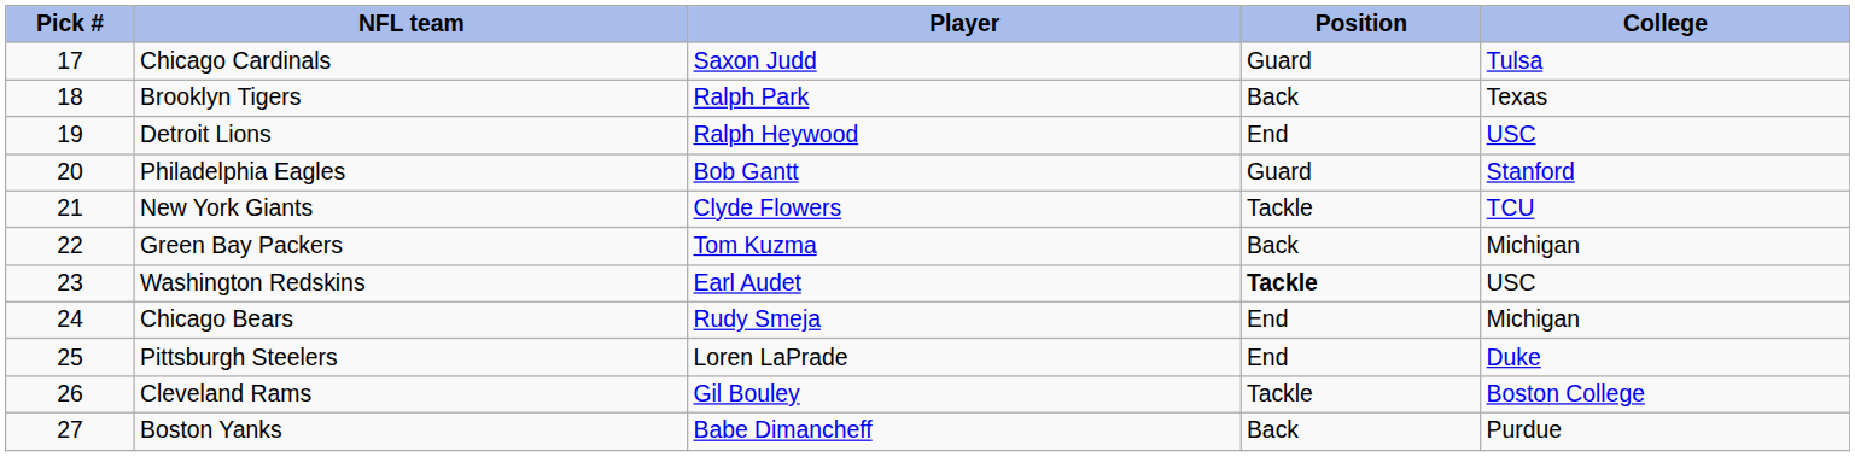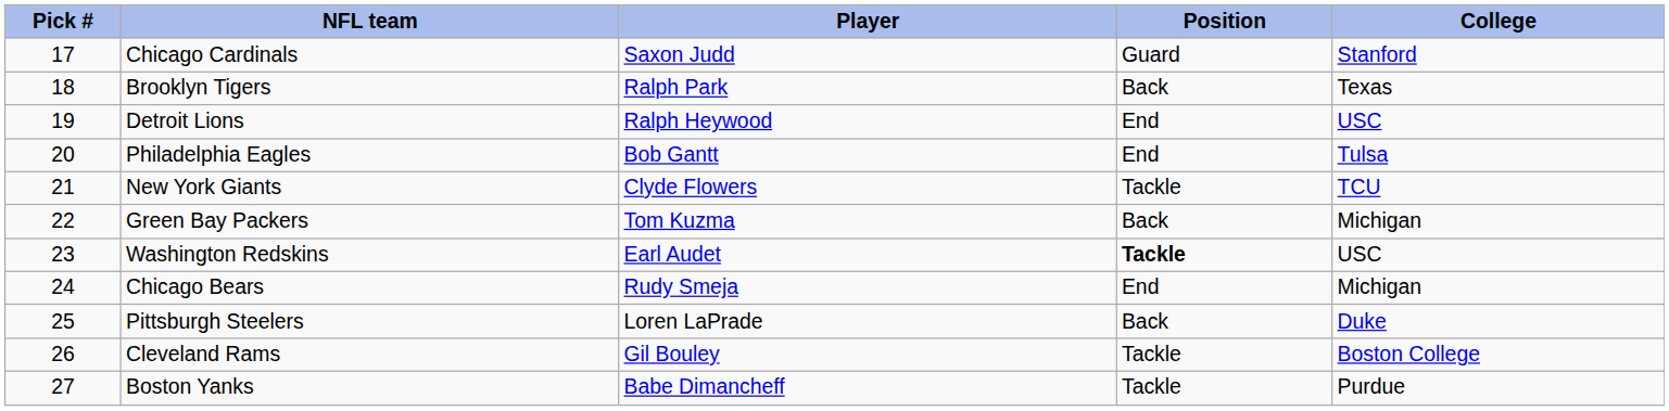Chicago Cardinals | College: Tulsa -> Stanford
Philadelphia Eagles | Position: Guard -> End
Philadelphia Eagles | College: Stanford -> Tulsa
Pittsburgh Steelers | Position: End -> Back
Boston Yanks | Position: Back -> Tackle
